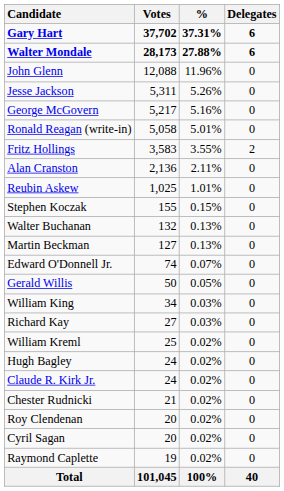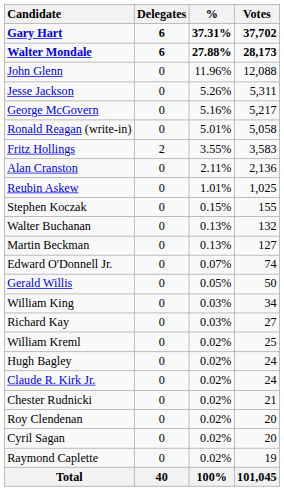columns swapped: Votes <-> Delegates
